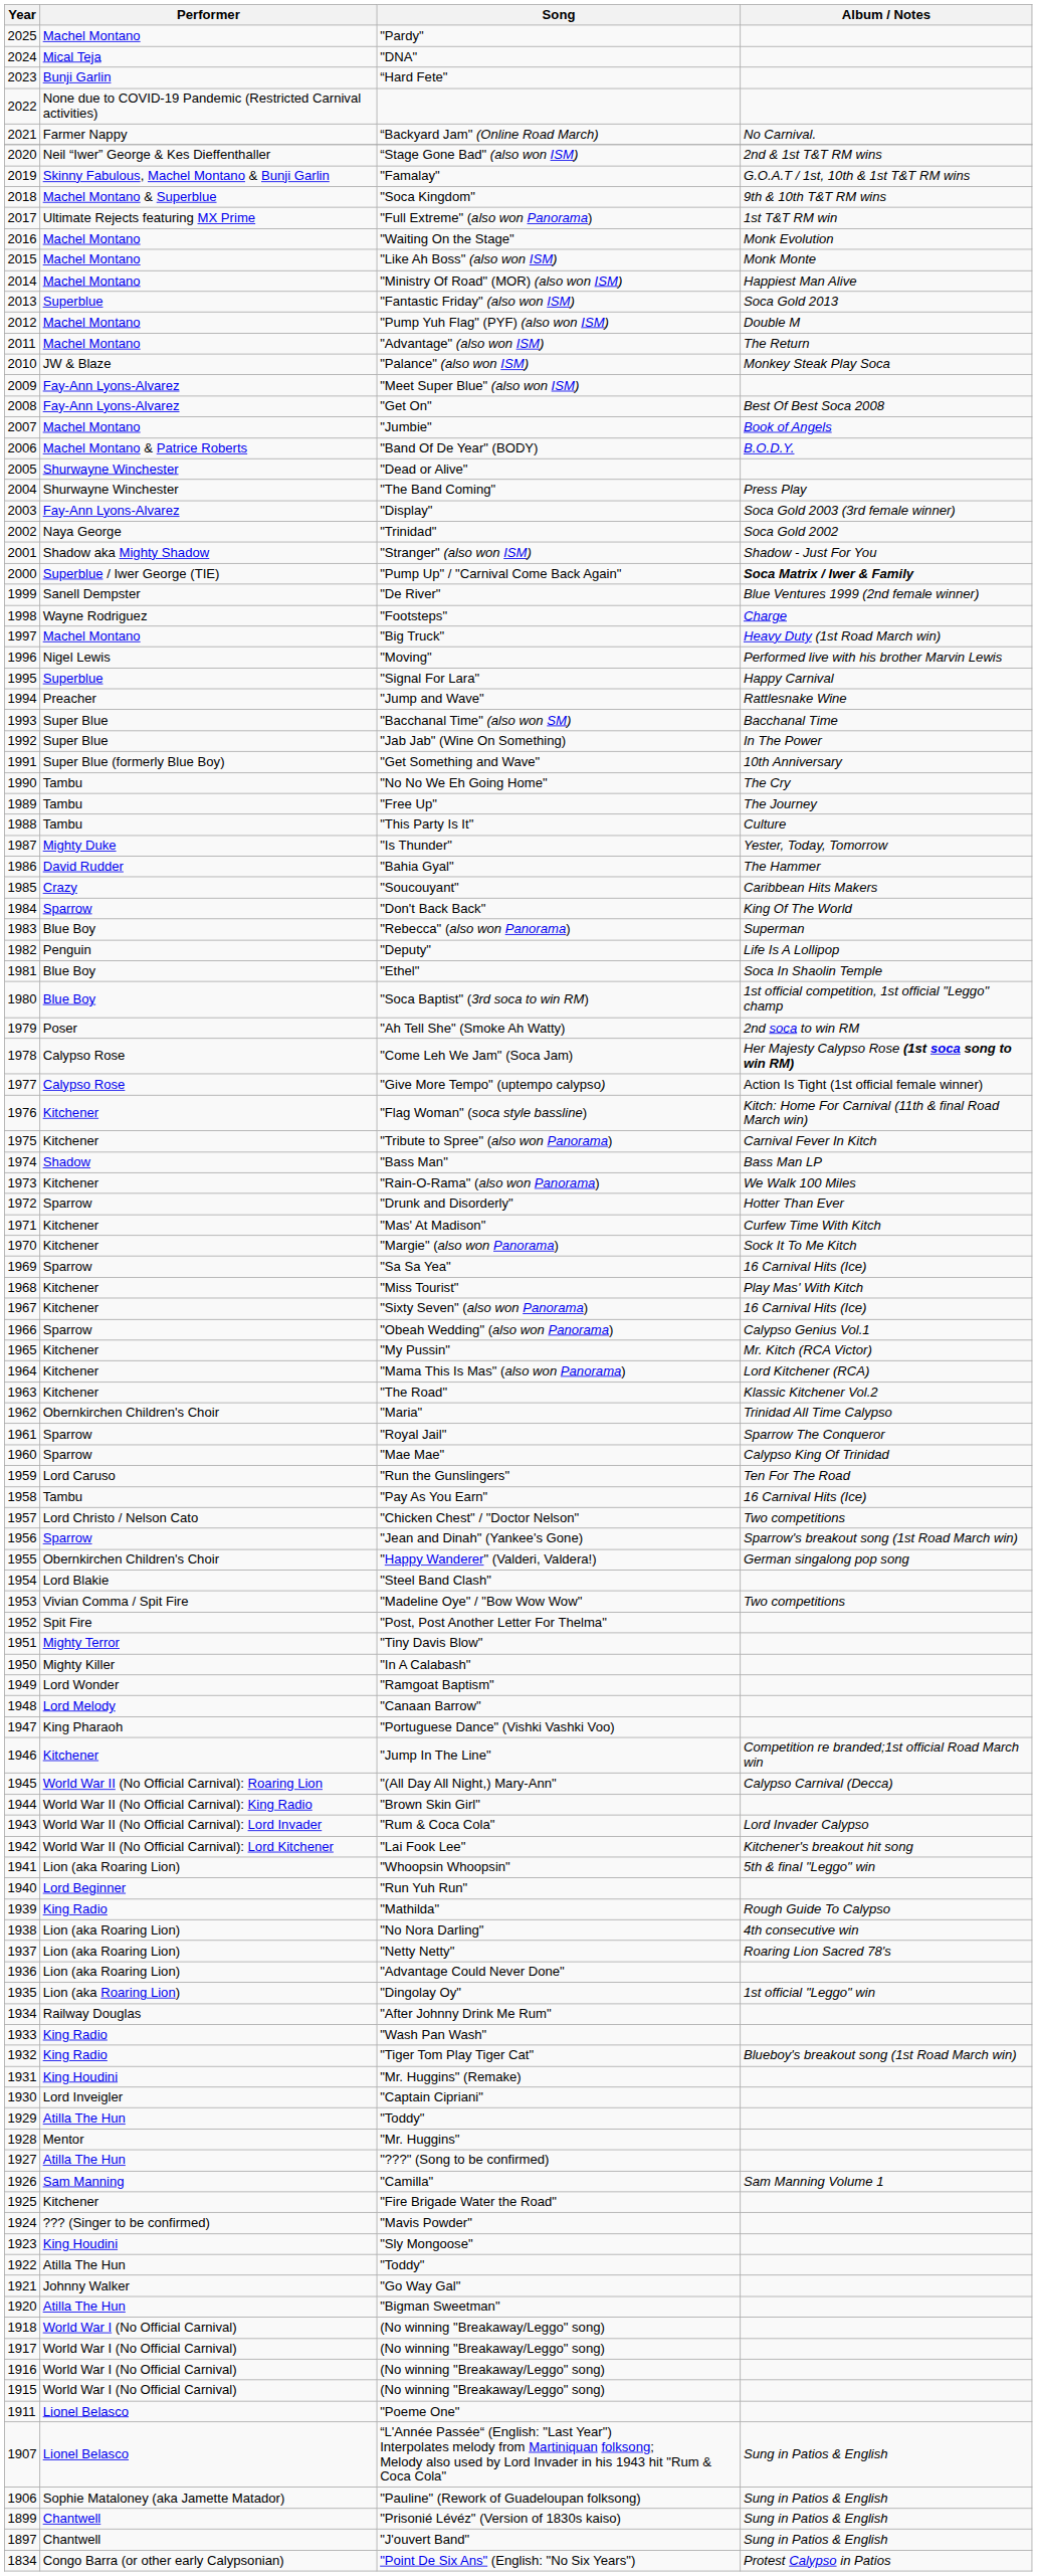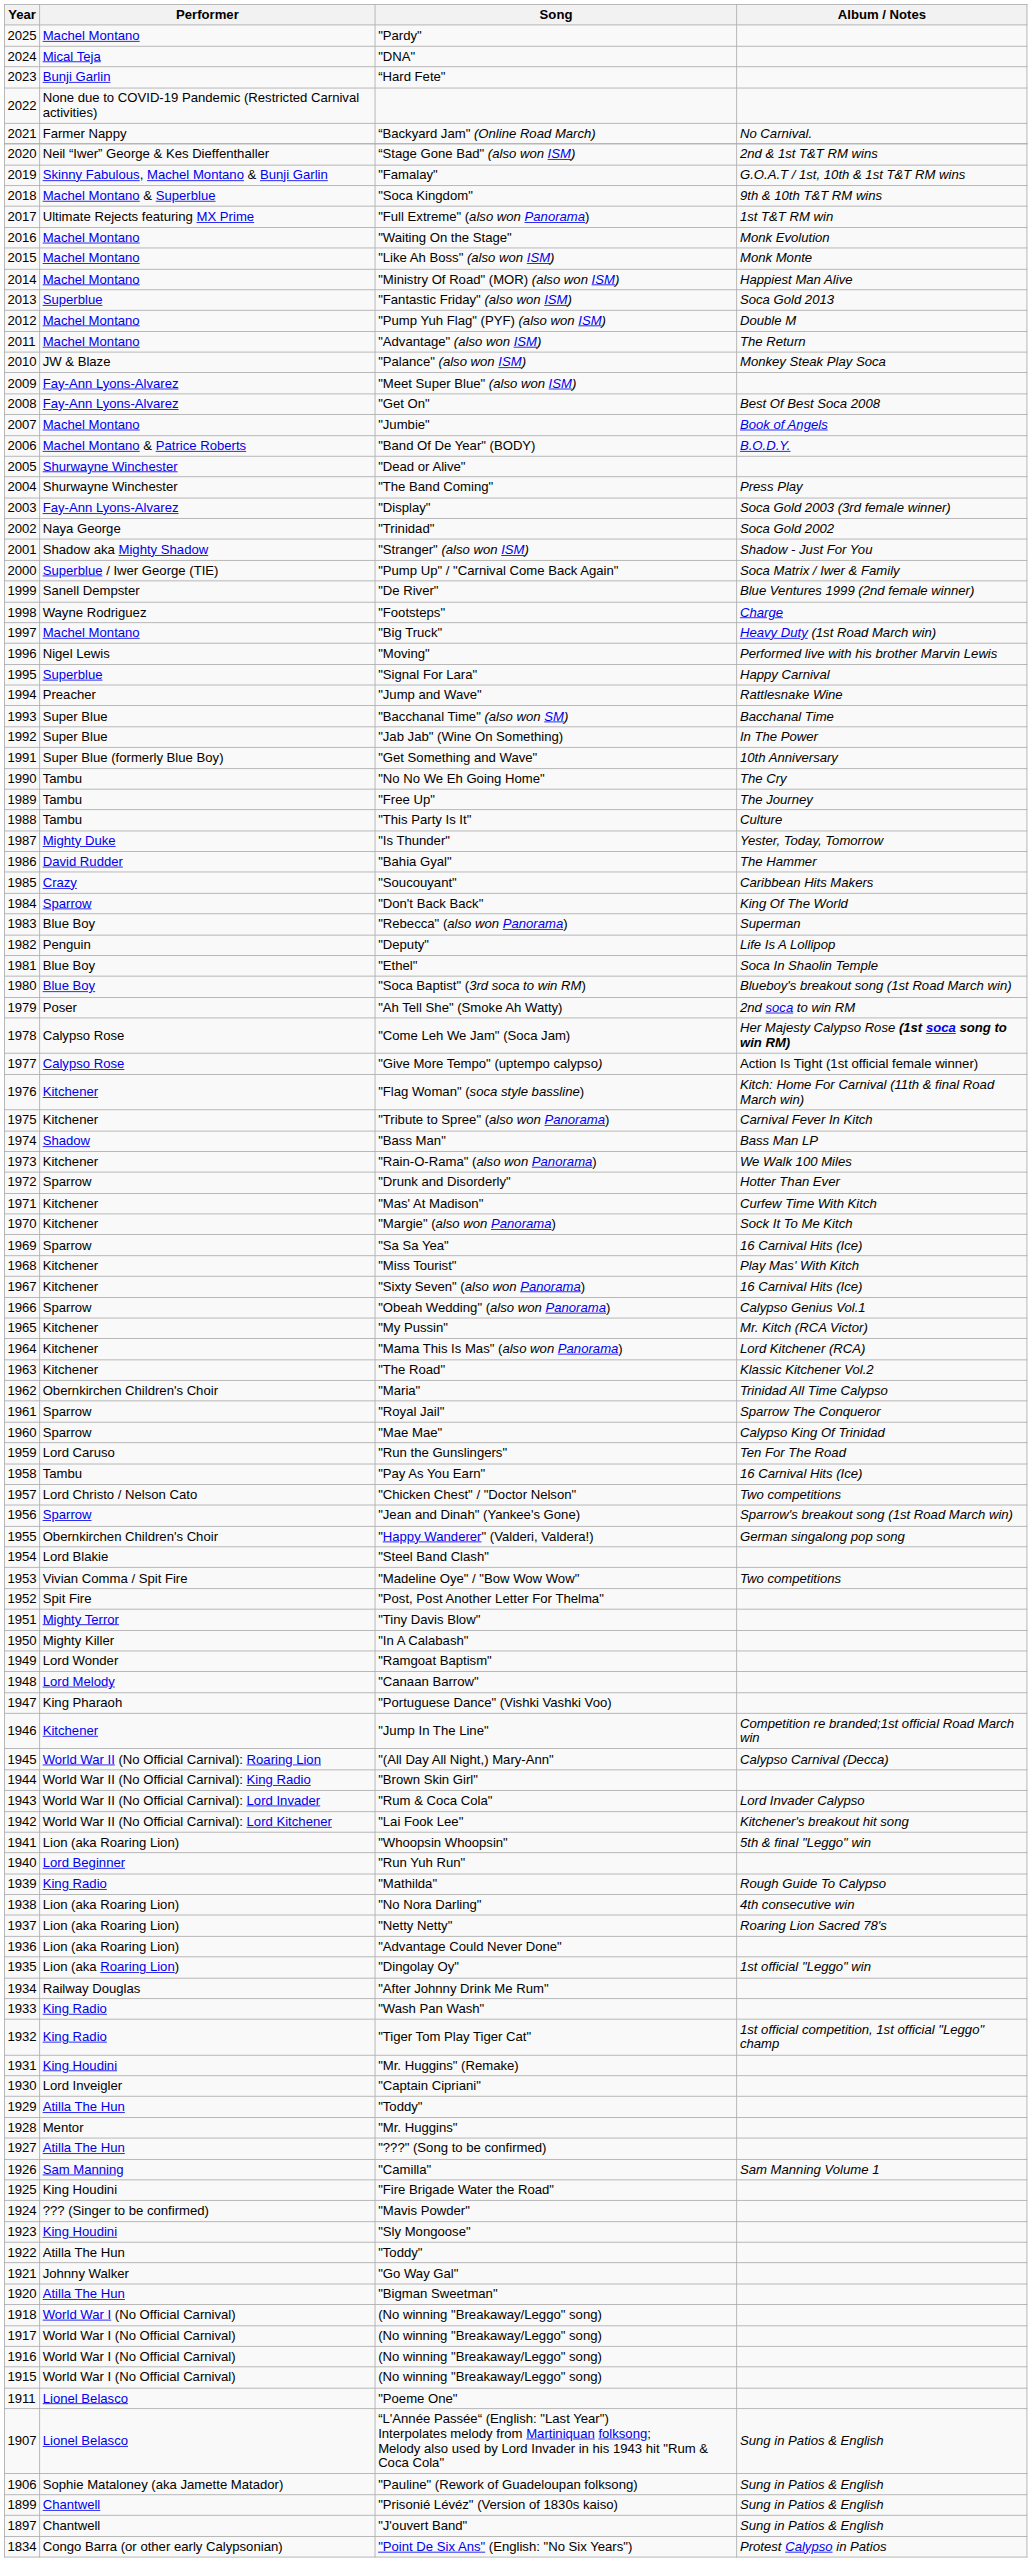"Pump Up" / "Carnival Come Back Again" | Album / Notes: bold -> normal
"Soca Baptist" (3rd soca to win RM) | Album / Notes: 1st official competition, 1st official "Leggo" champ -> Blueboy's breakout song (1st Road March win)
"Tiger Tom Play Tiger Cat" | Album / Notes: Blueboy's breakout song (1st Road March win) -> 1st official competition, 1st official "Leggo" champ
"Fire Brigade Water the Road" | Performer: Kitchener -> King Houdini
